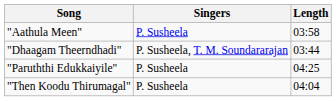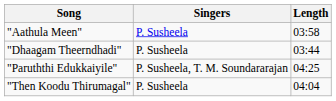"Dhaagam Theerndhadi" | Singers: P. Susheela, T. M. Soundararajan -> P. Susheela
"Paruththi Edukkaiyile" | Singers: P. Susheela -> P. Susheela, T. M. Soundararajan
